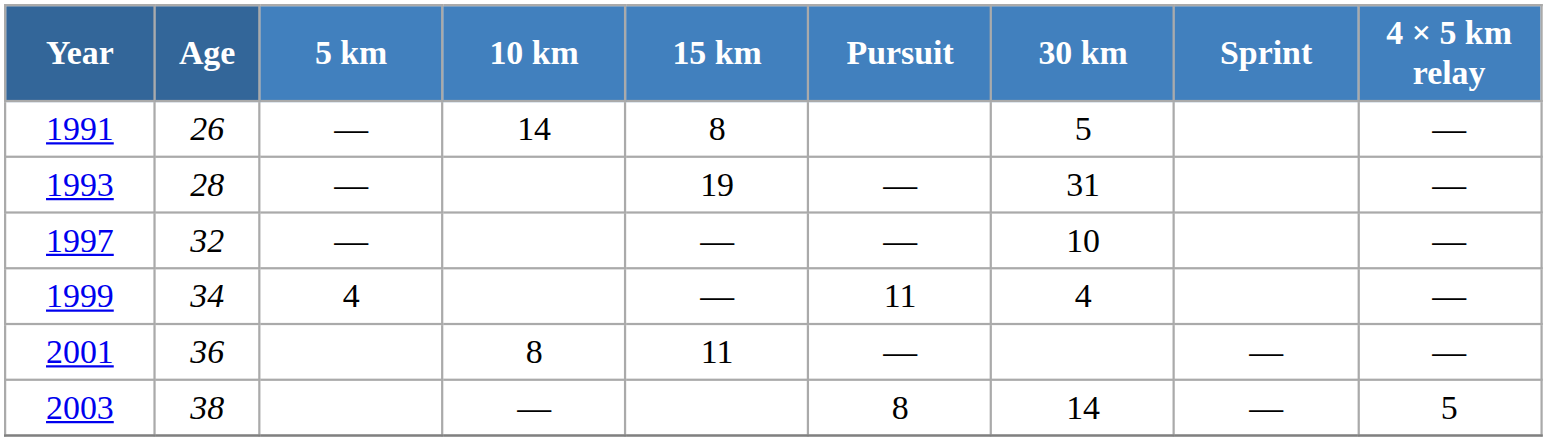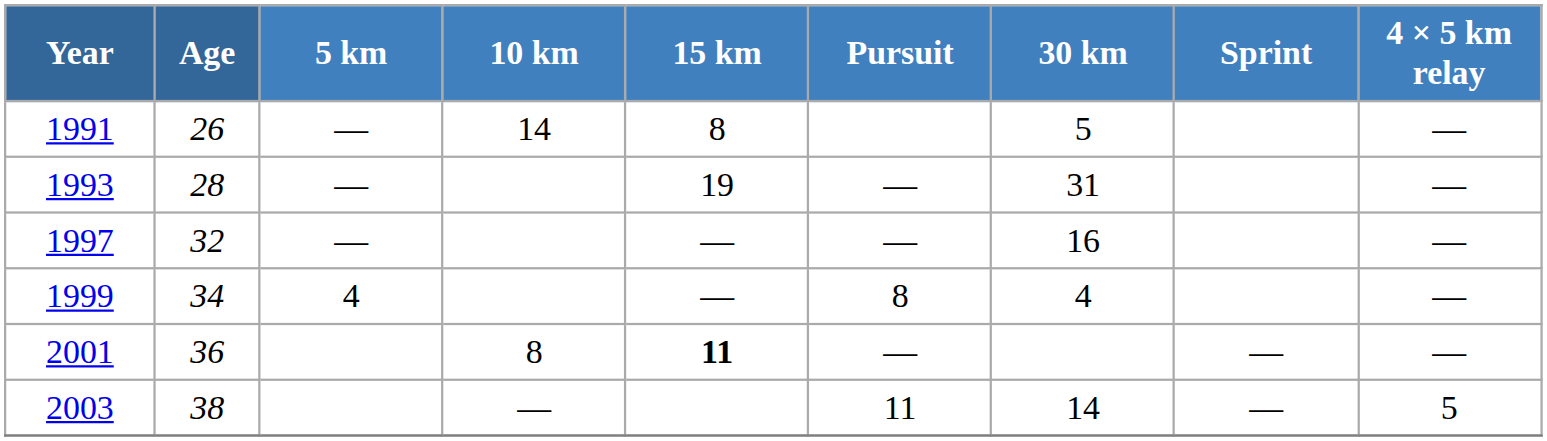1997 | 30 km: 10 -> 16
1999 | Pursuit: 11 -> 8
2001 | 15 km: normal -> bold
2003 | Pursuit: 8 -> 11
